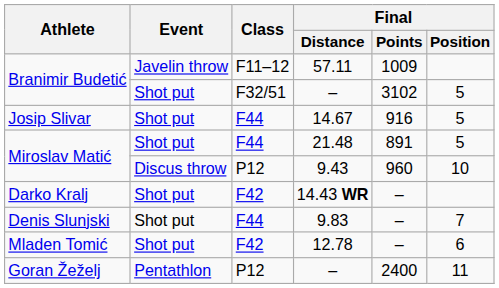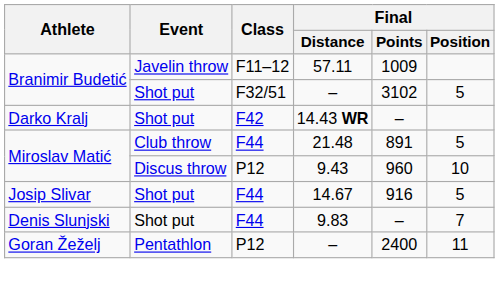rows swapped: 14.43 WR <-> 14.67
21.48 | Event: Shot put -> Club throw
- row: Mladen Tomić | Shot put | F42 | 12.78 | – | 6
